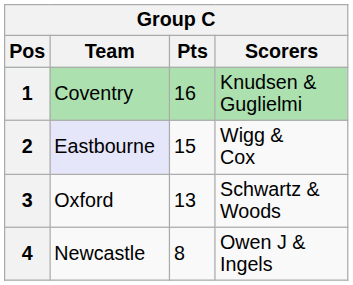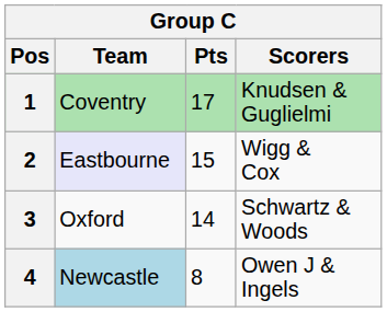1 | Pts: 16 -> 17
3 | Pts: 13 -> 14
4 | Team: no background -> lightblue background
